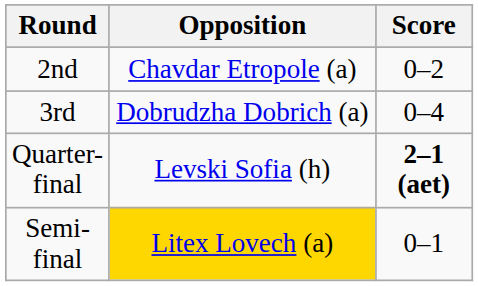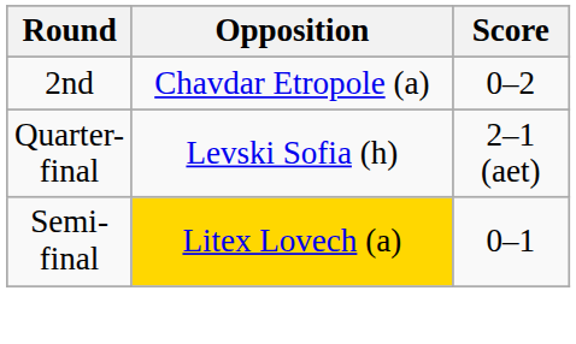- row: 3rd | Dobrudzha Dobrich (a) | 0–4
Quarter-final | Score: bold -> normal
